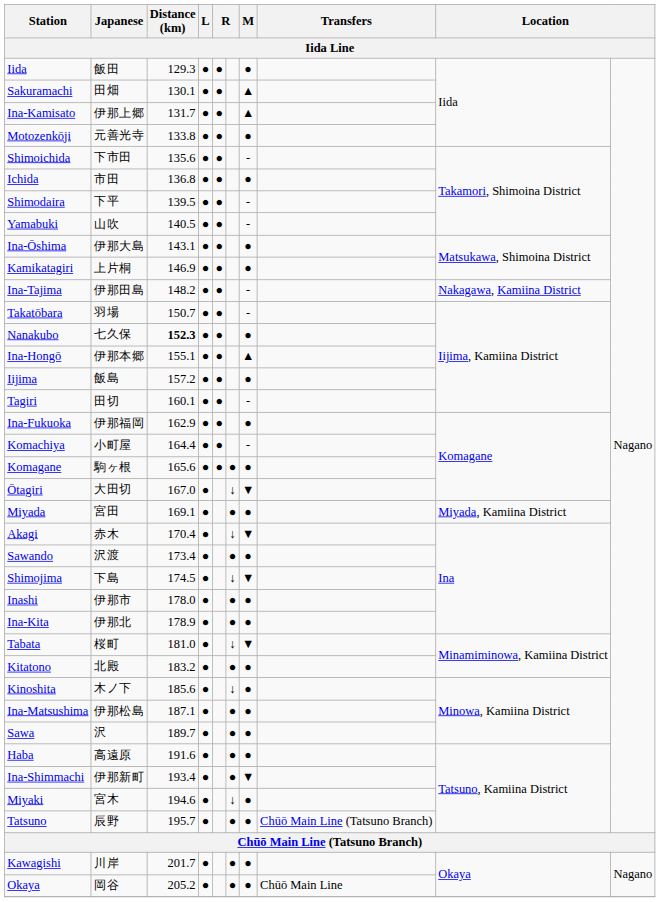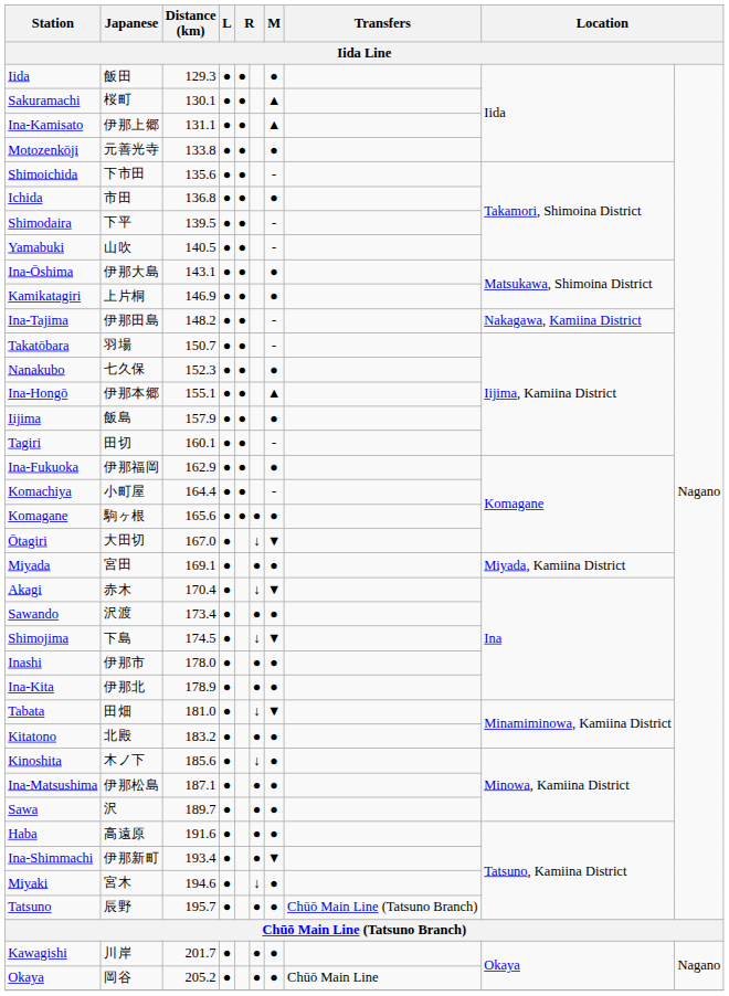Sakuramachi | Japanese: 田畑 -> 桜町
Ina-Kamisato | Distance (km): 131.7 -> 131.1
Nanakubo | Distance (km): bold -> normal
Iijima | Distance (km): 157.2 -> 157.9
Tabata | Japanese: 桜町 -> 田畑
